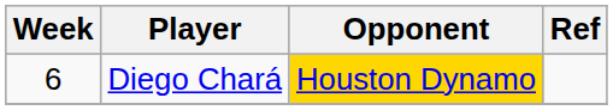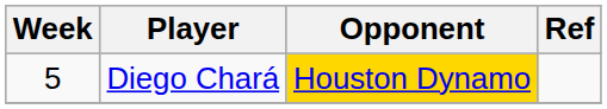Diego Chará | Week: 6 -> 5
